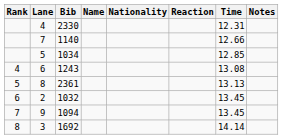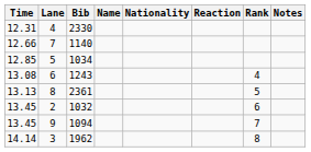columns swapped: Rank <-> Time
3 | Bib: 1692 -> 1962
